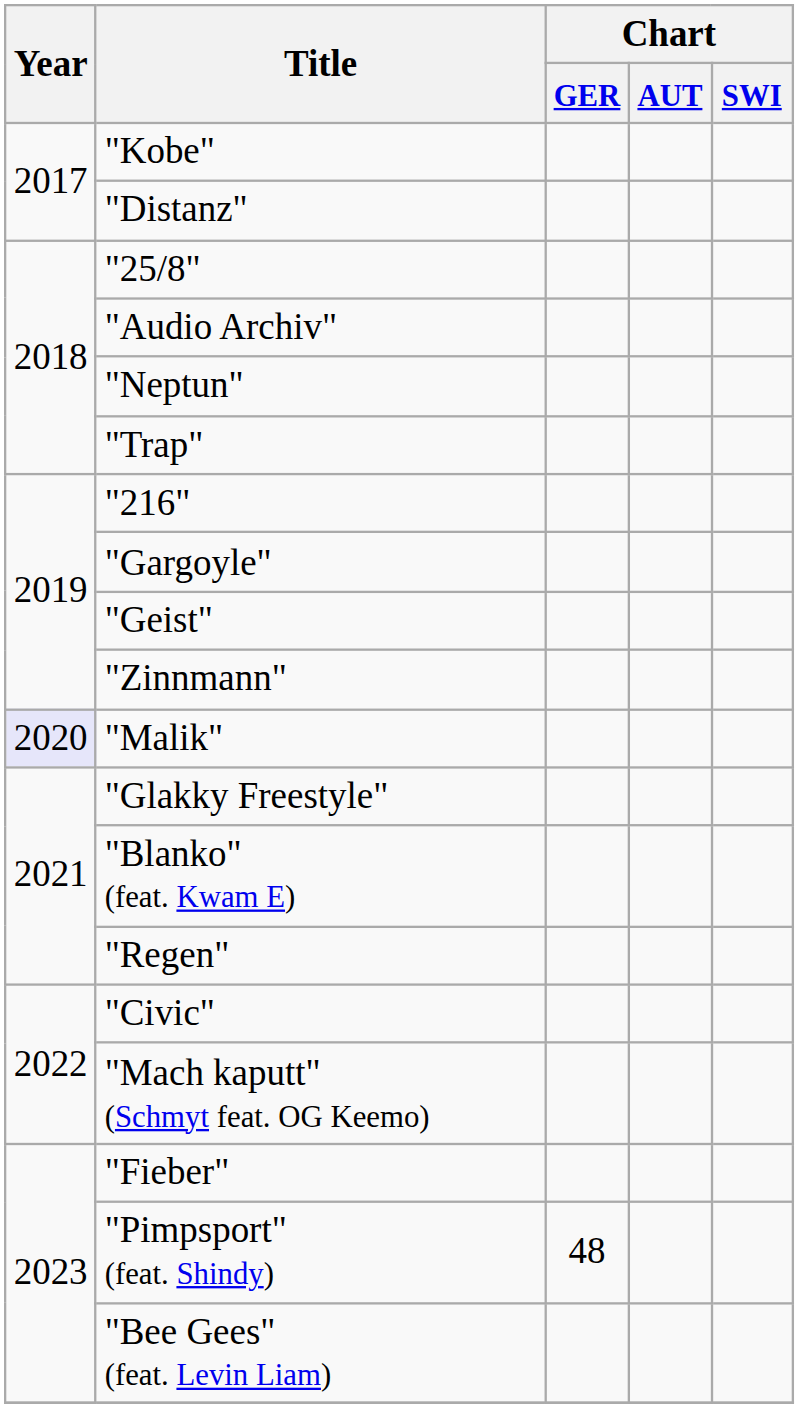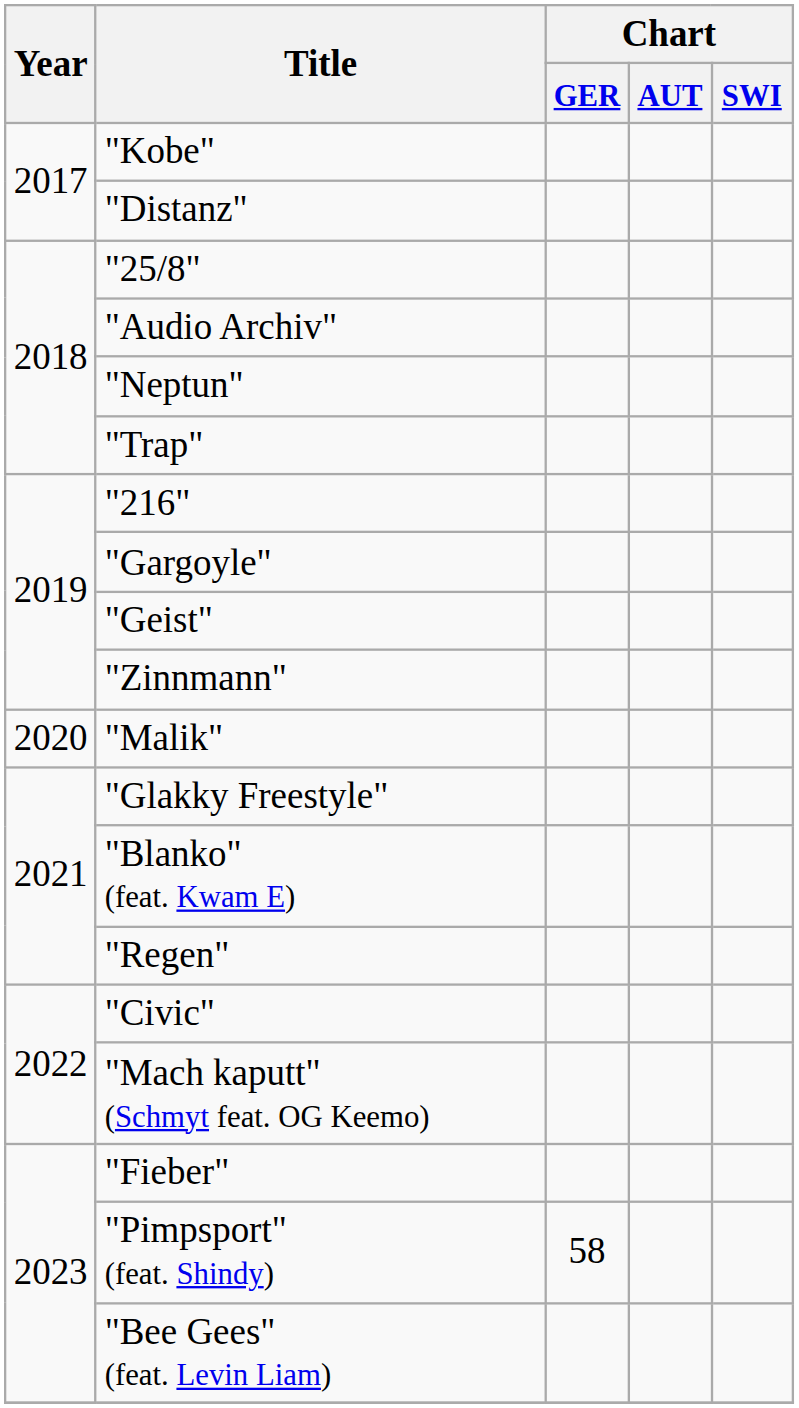"Malik" | Year: lavender background -> no background
"Pimpsport" (feat. Shindy) | Chart / GER: 48 -> 58
